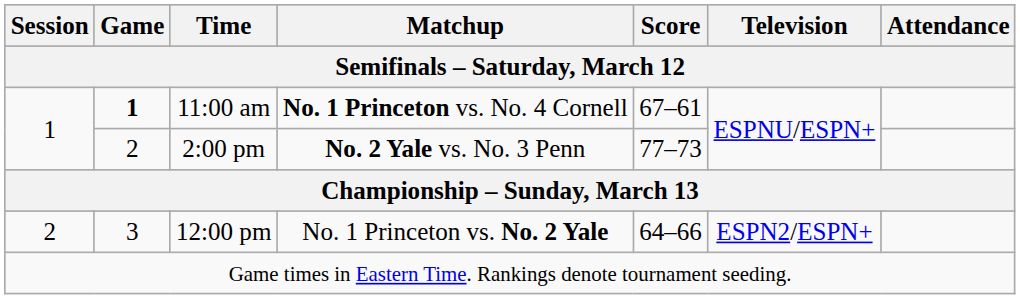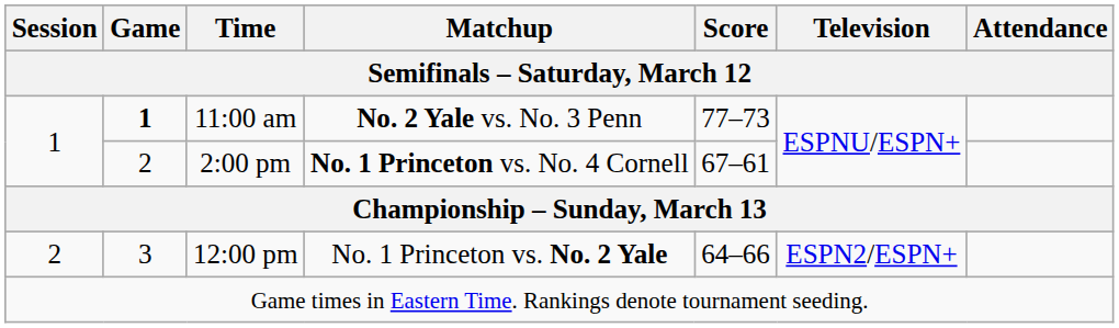11:00 am | Matchup: No. 1 Princeton vs. No. 4 Cornell -> No. 2 Yale vs. No. 3 Penn
11:00 am | Score: 67–61 -> 77–73
2:00 pm | Matchup: No. 2 Yale vs. No. 3 Penn -> No. 1 Princeton vs. No. 4 Cornell
2:00 pm | Score: 77–73 -> 67–61
